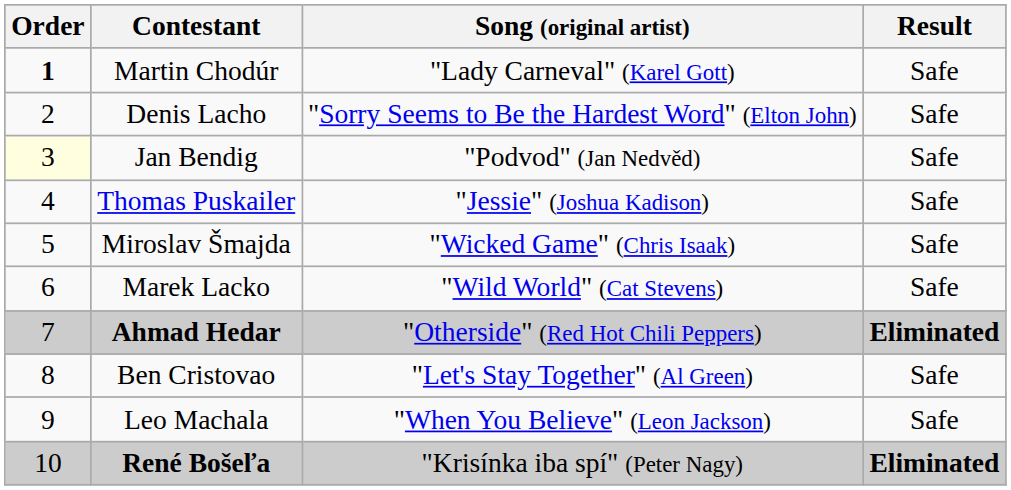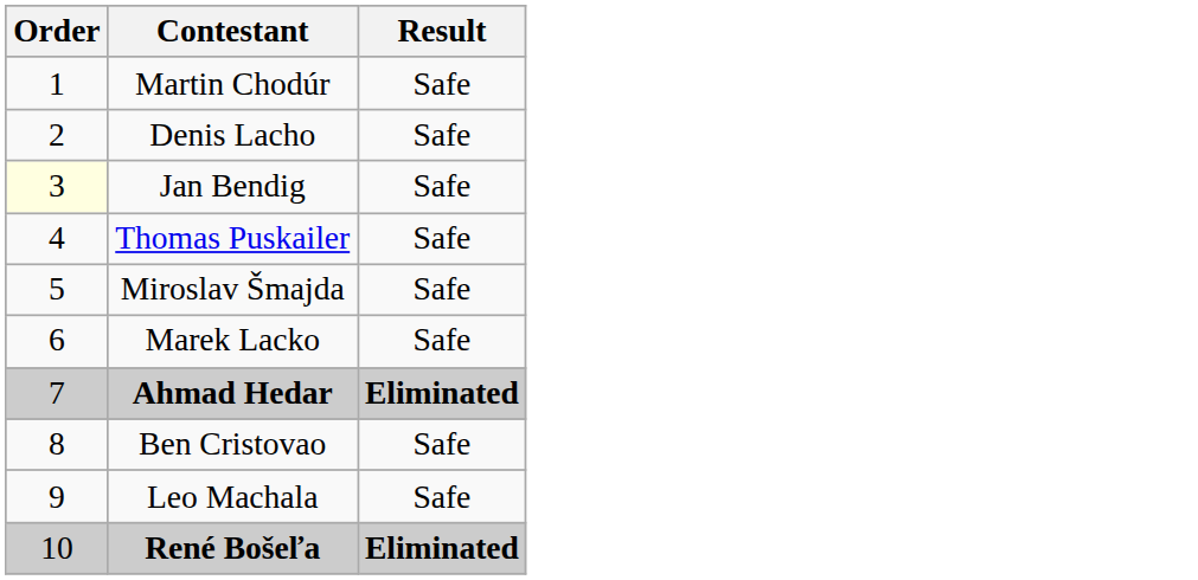- column: Song (original artist) | "Lady Carneval" (Karel Gott) | "Sorry Seems to Be the Hardest Word" (Elton John) | "Podvod" (Jan Nedvěd) | "Jessie" (Joshua Kadison) | "Wicked Game" (Chris Isaak) | "Wild World" (Cat Stevens) | "Otherside" (Red Hot Chili Peppers) | "Let's Stay Together" (Al Green) | "When You Believe" (Leon Jackson) | "Krisínka iba spí" (Peter Nagy)
Martin Chodúr | Order: bold -> normal
